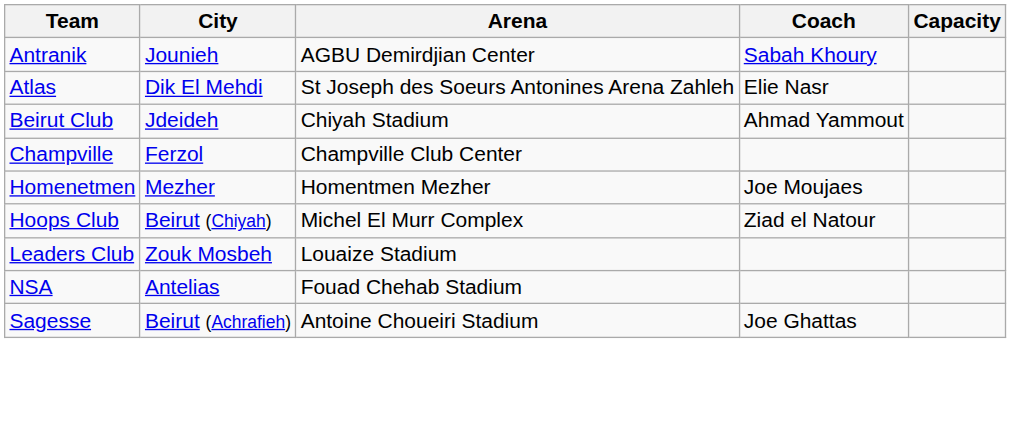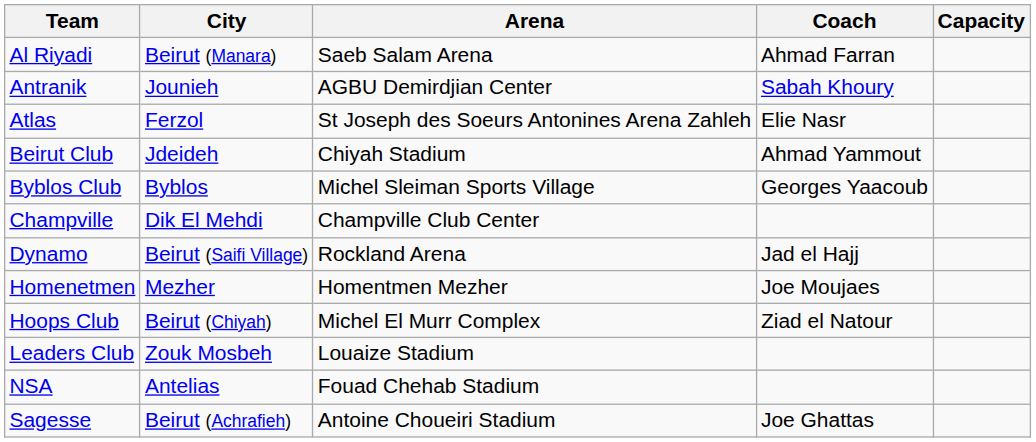+ row: Al Riyadi | Beirut (Manara) | Saeb Salam Arena | Ahmad Farran
Atlas | City: Dik El Mehdi -> Ferzol
+ row: Byblos Club | Byblos | Michel Sleiman Sports Village | Georges Yaacoub
Champville | City: Ferzol -> Dik El Mehdi
+ row: Dynamo | Beirut (Saifi Village) | Rockland Arena | Jad el Hajj
